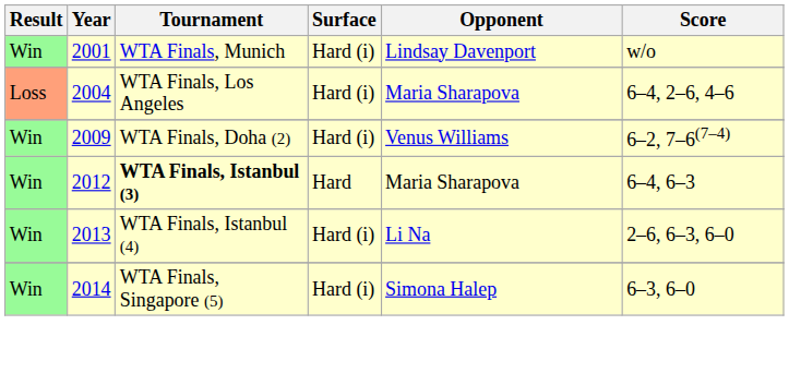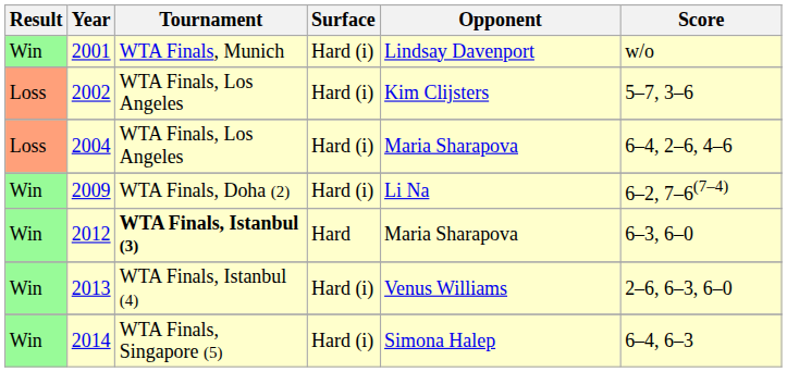+ row: Loss | 2002 | WTA Finals, Los Angeles | Hard (i) | Kim Clijsters | 5–7, 3–6
2009 | Opponent: Venus Williams -> Li Na
2012 | Score: 6–4, 6–3 -> 6–3, 6–0
2013 | Opponent: Li Na -> Venus Williams
2014 | Score: 6–3, 6–0 -> 6–4, 6–3
